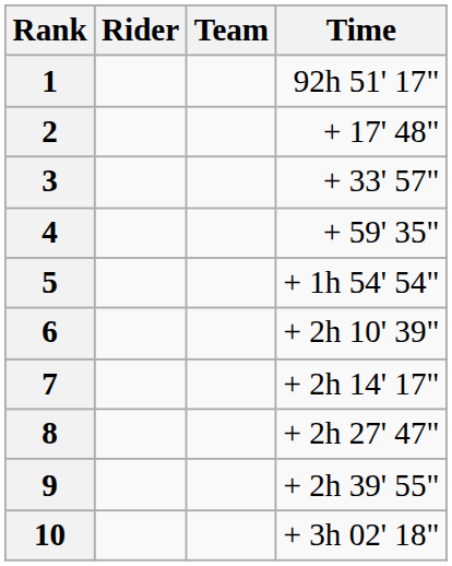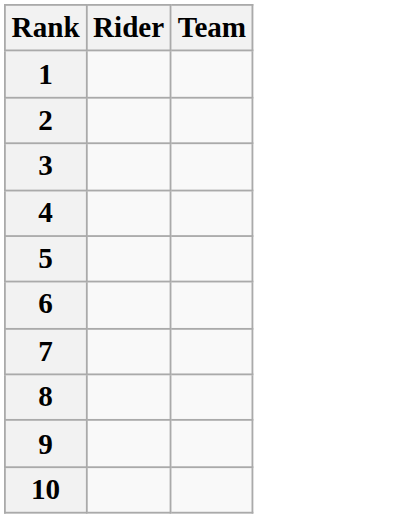- column: Time | 92h 51' 17" | + 17' 48" | + 33' 57" | + 59' 35" | + 1h 54' 54" | + 2h 10' 39" | + 2h 14' 17" | + 2h 27' 47" | + 2h 39' 55" | + 3h 02' 18"
